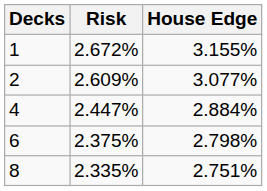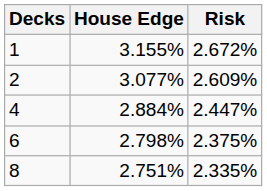columns swapped: House Edge <-> Risk
